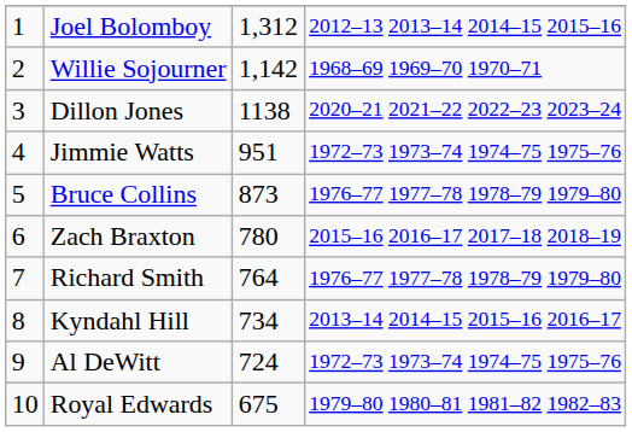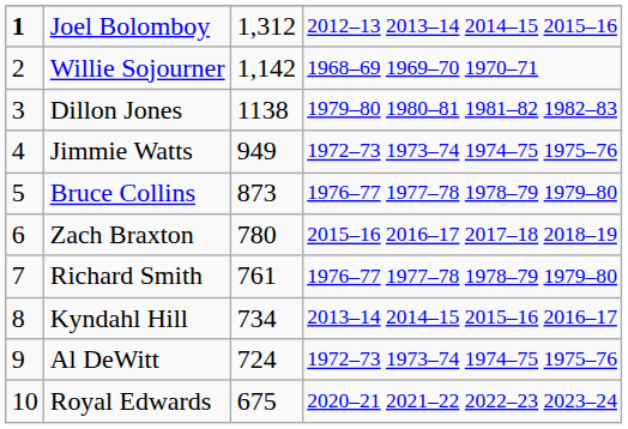Joel Bolomboy | column 1: normal -> bold
Dillon Jones | column 4: 2020–21 2021–22 2022–23 2023–24 -> 1979–80 1980–81 1981–82 1982–83
Jimmie Watts | column 3: 951 -> 949
Richard Smith | column 3: 764 -> 761
Royal Edwards | column 4: 1979–80 1980–81 1981–82 1982–83 -> 2020–21 2021–22 2022–23 2023–24
